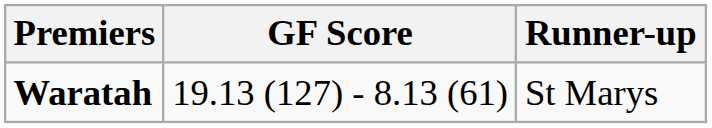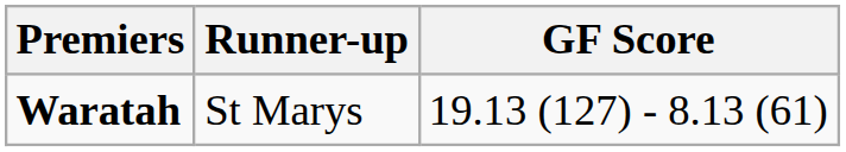columns swapped: GF Score <-> Runner-up
